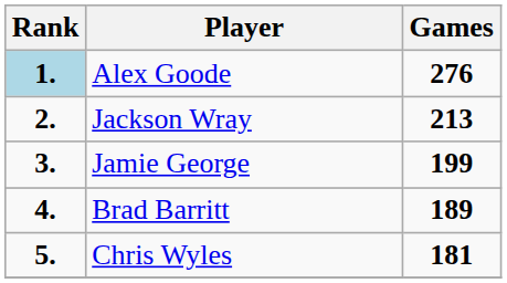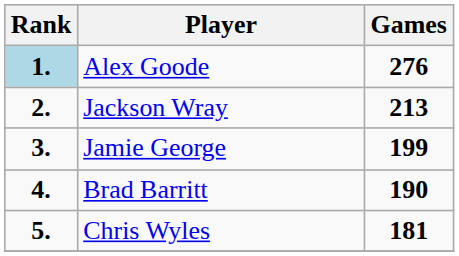Brad Barritt | Games: 189 -> 190
